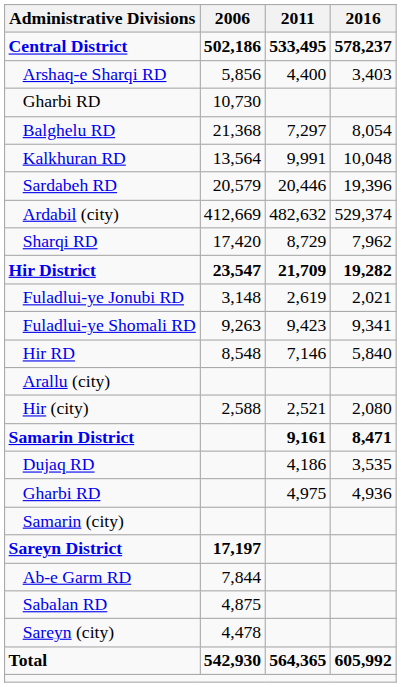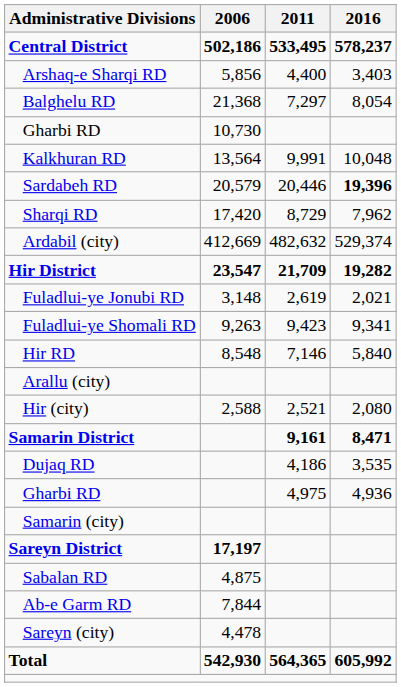rows swapped: Balghelu RD <-> Gharbi RD / 10,730
Sardabeh RD | 2016: normal -> bold
rows swapped: Sharqi RD <-> Ardabil (city)
rows swapped: Ab-e Garm RD <-> Sabalan RD
